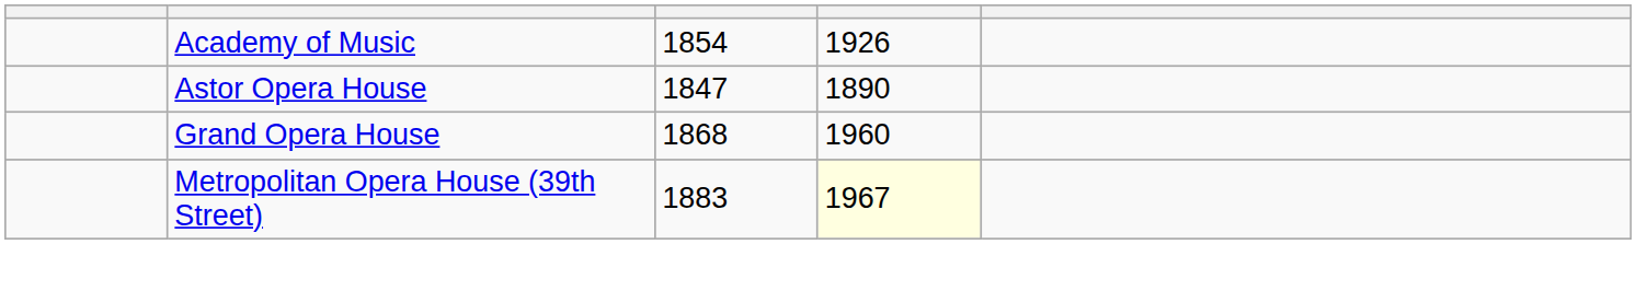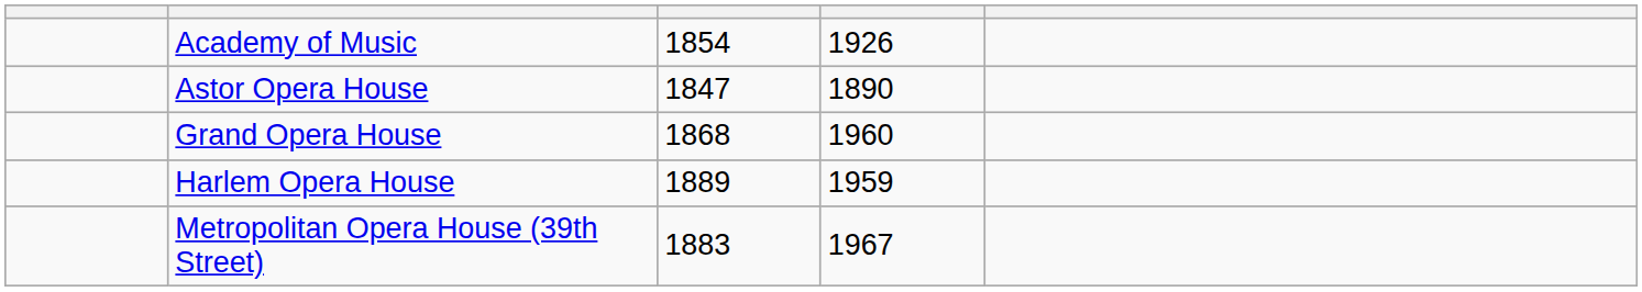+ row: Harlem Opera House | 1889 | 1959
Metropolitan Opera House (39th Street) | column 4: lightyellow background -> no background
